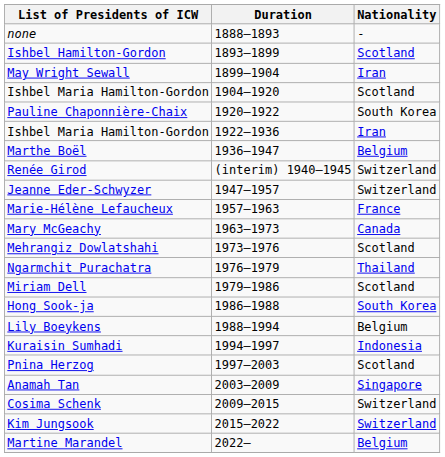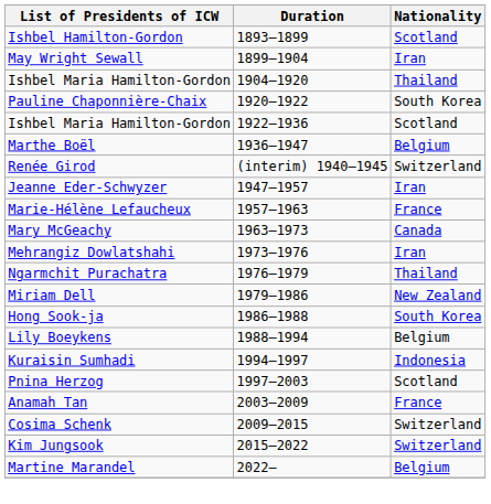- row: none | 1888–1893 | -
Ishbel Maria Hamilton-Gordon / 1904–1920 | Nationality: Scotland -> Thailand
Ishbel Maria Hamilton-Gordon / 1922–1936 | Nationality: Iran -> Scotland
Jeanne Eder-Schwyzer | Nationality: Switzerland -> Iran
Mehrangiz Dowlatshahi | Nationality: Scotland -> Iran
Miriam Dell | Nationality: Scotland -> New Zealand
Anamah Tan | Nationality: Singapore -> France
